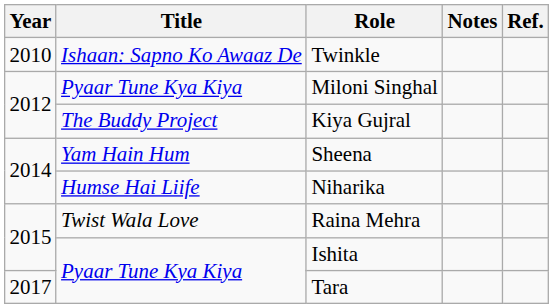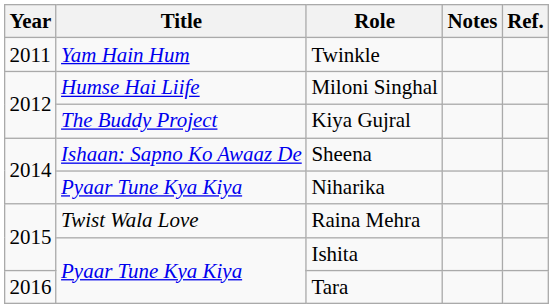Twinkle | Year: 2010 -> 2011
Twinkle | Title: Ishaan: Sapno Ko Awaaz De -> Yam Hain Hum
Miloni Singhal | Title: Pyaar Tune Kya Kiya -> Humse Hai Liife
Sheena | Title: Yam Hain Hum -> Ishaan: Sapno Ko Awaaz De
Niharika | Title: Humse Hai Liife -> Pyaar Tune Kya Kiya
Tara | Year: 2017 -> 2016
